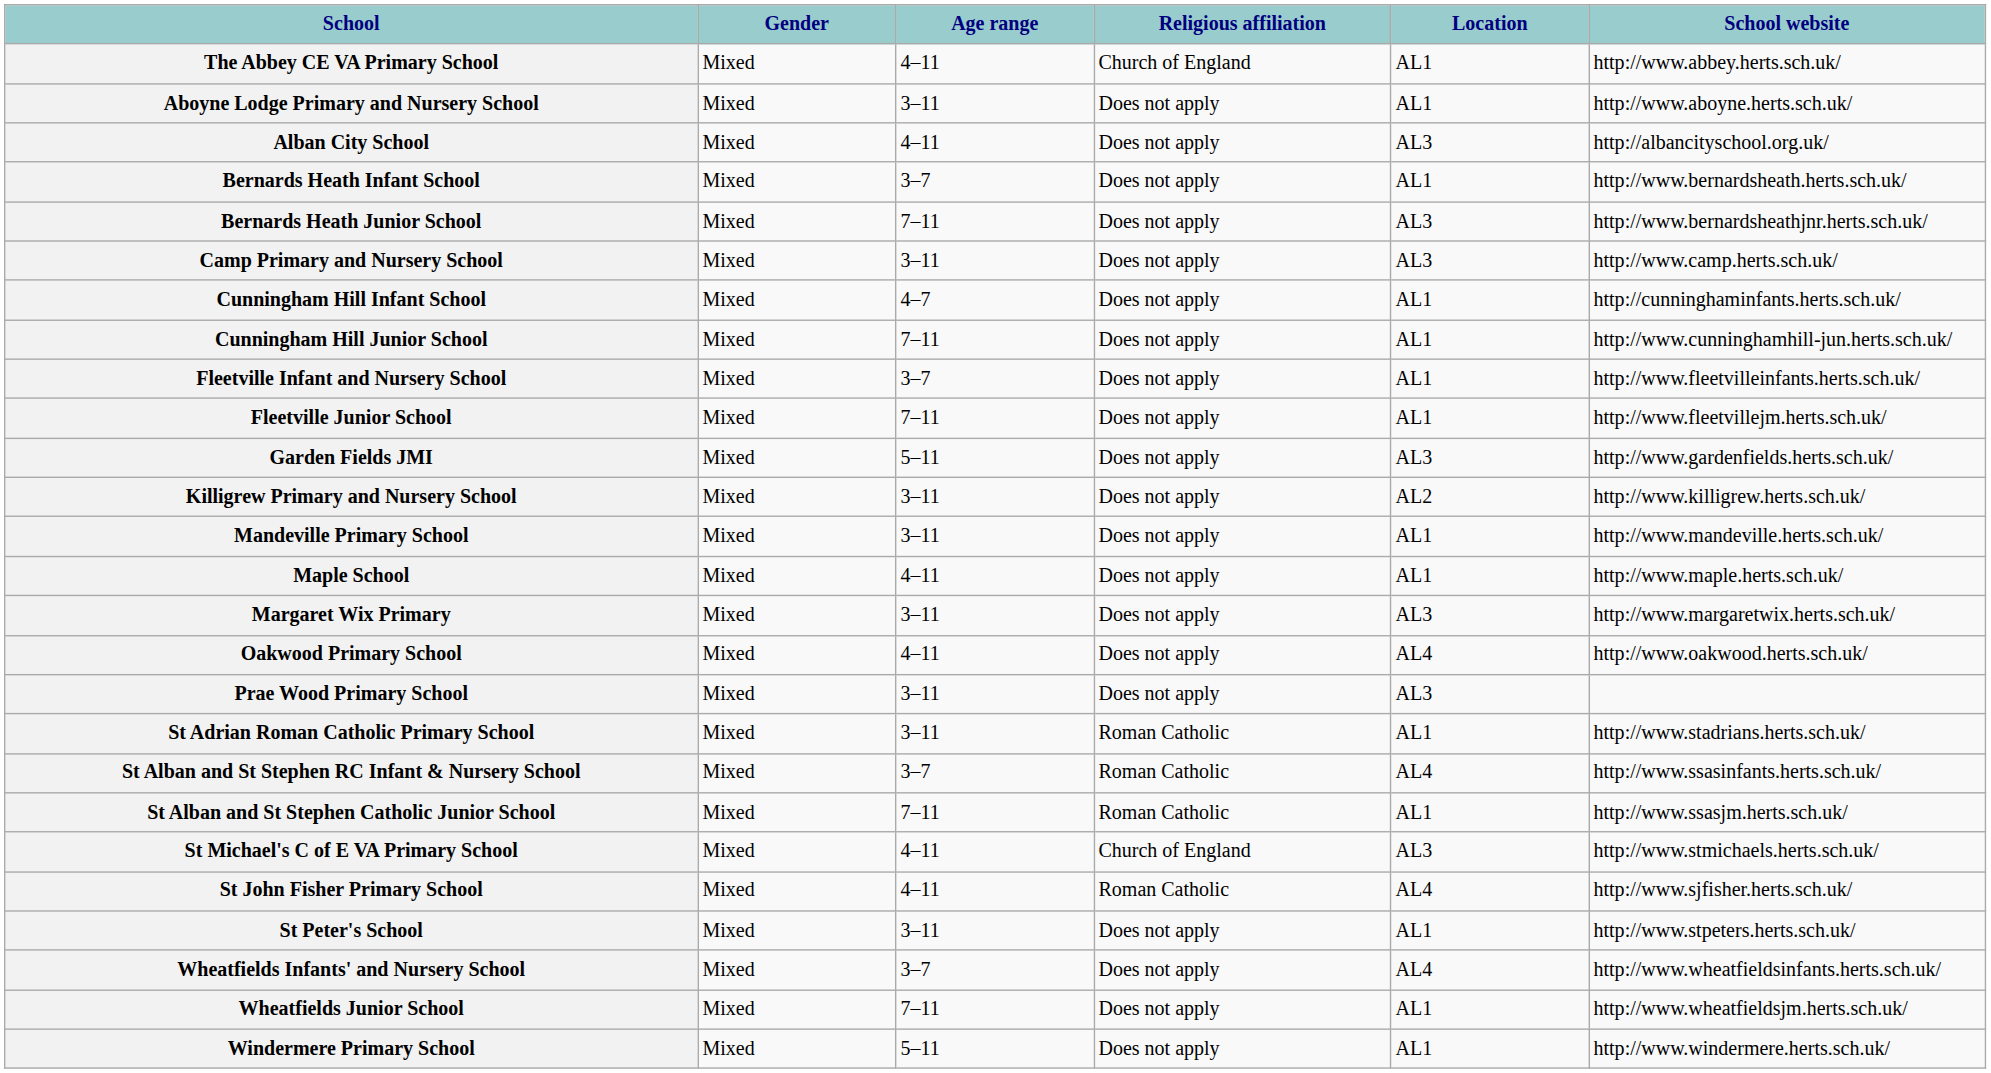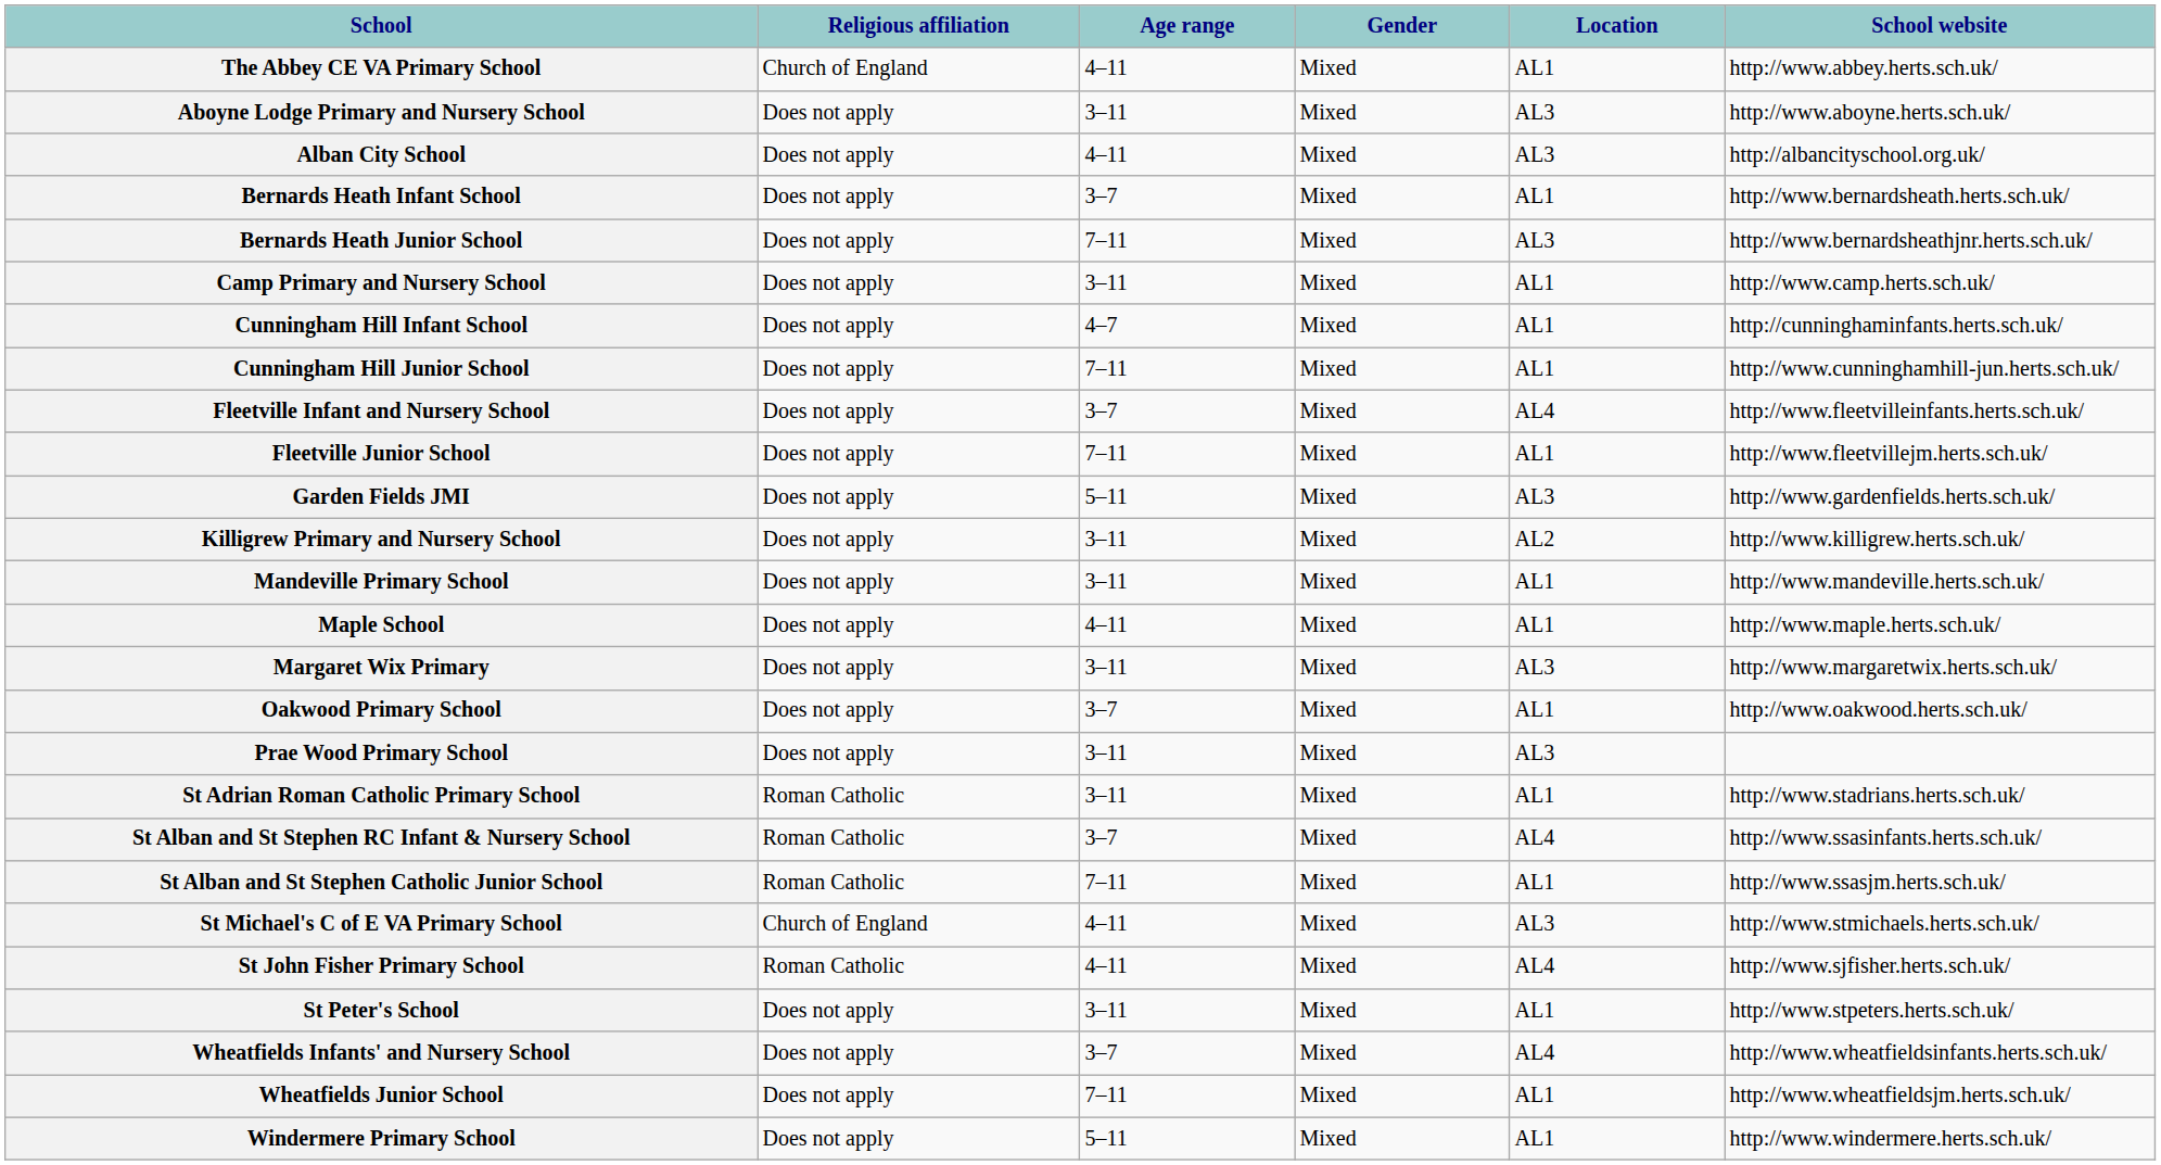columns swapped: Gender <-> Religious affiliation
Aboyne Lodge Primary and Nursery School | Location: AL1 -> AL3
Camp Primary and Nursery School | Location: AL3 -> AL1
Fleetville Infant and Nursery School | Location: AL1 -> AL4
Oakwood Primary School | Age range: 4–11 -> 3–7
Oakwood Primary School | Location: AL4 -> AL1
